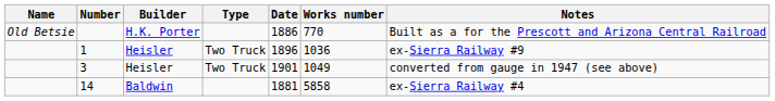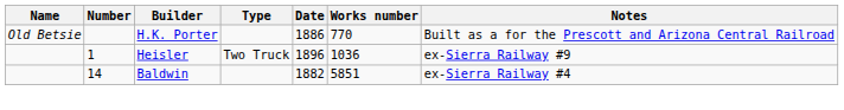- row: 3 | Heisler | Two Truck | 1901 | 1049 | converted from gauge in 1947 (see above)
14 | Date: 1881 -> 1882
14 | Works number: 5858 -> 5851
